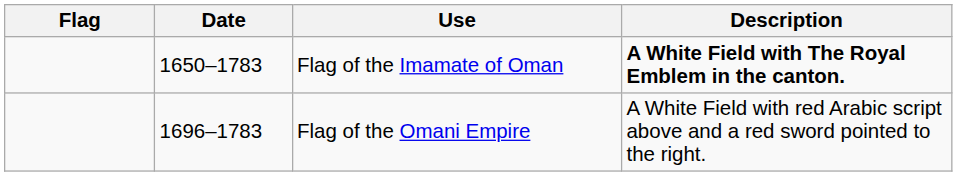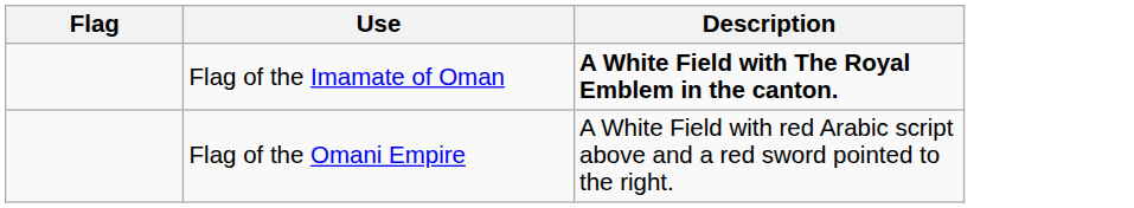- column: Date | 1650–1783 | 1696–1783
